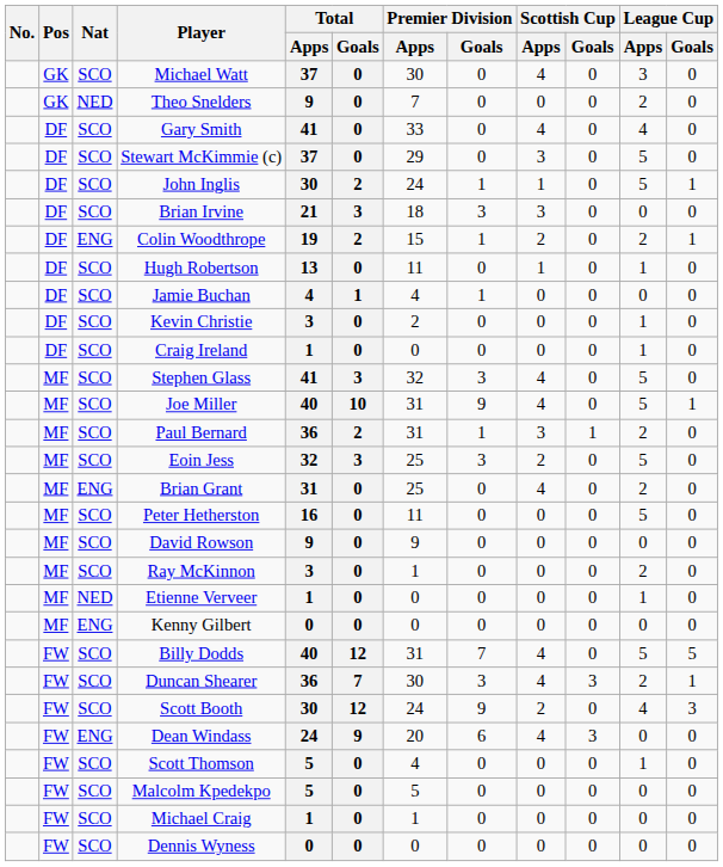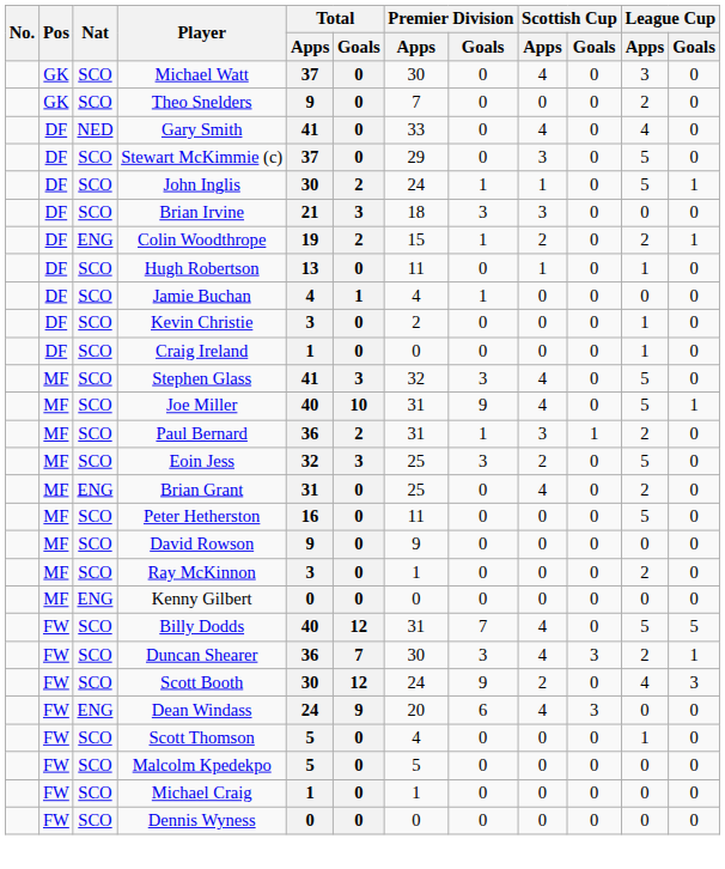Theo Snelders | Nat: NED -> SCO
Gary Smith | Nat: SCO -> NED
- row: MF | NED | Etienne Verveer | 1 | 0 | 0 | 0 | 0 | 0 | 1 | 0
